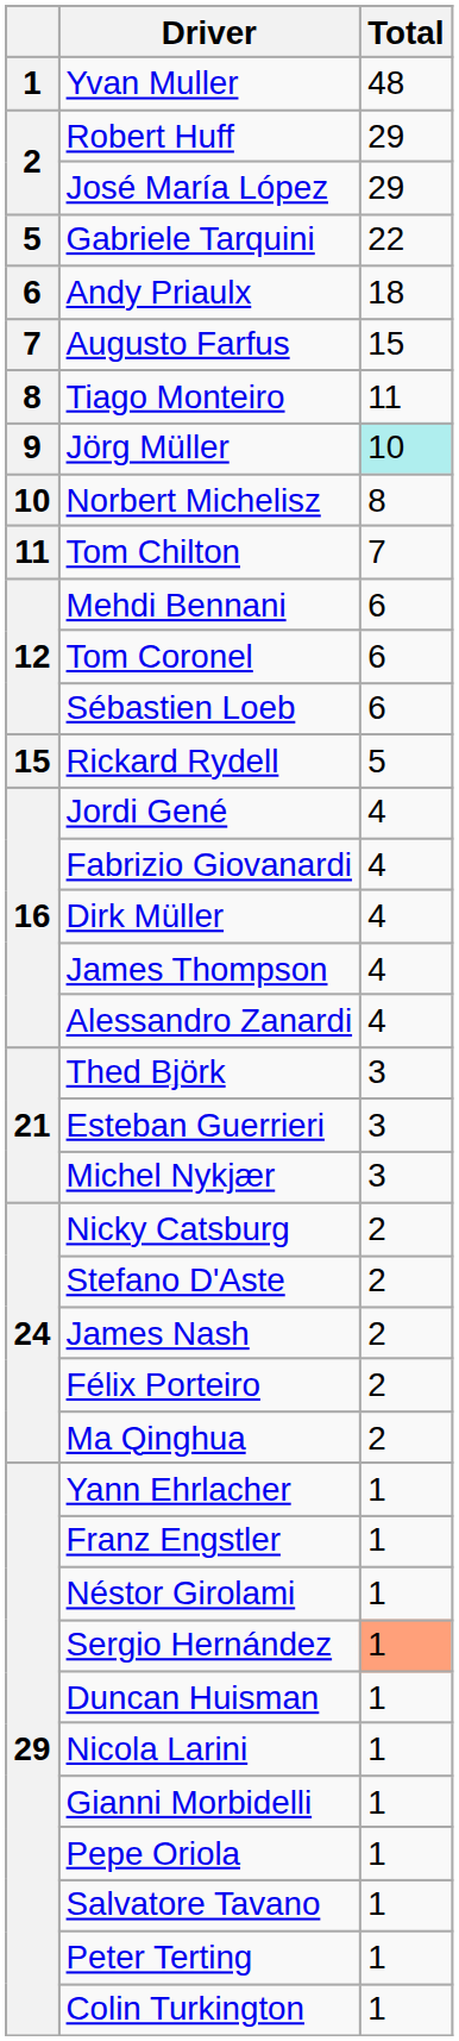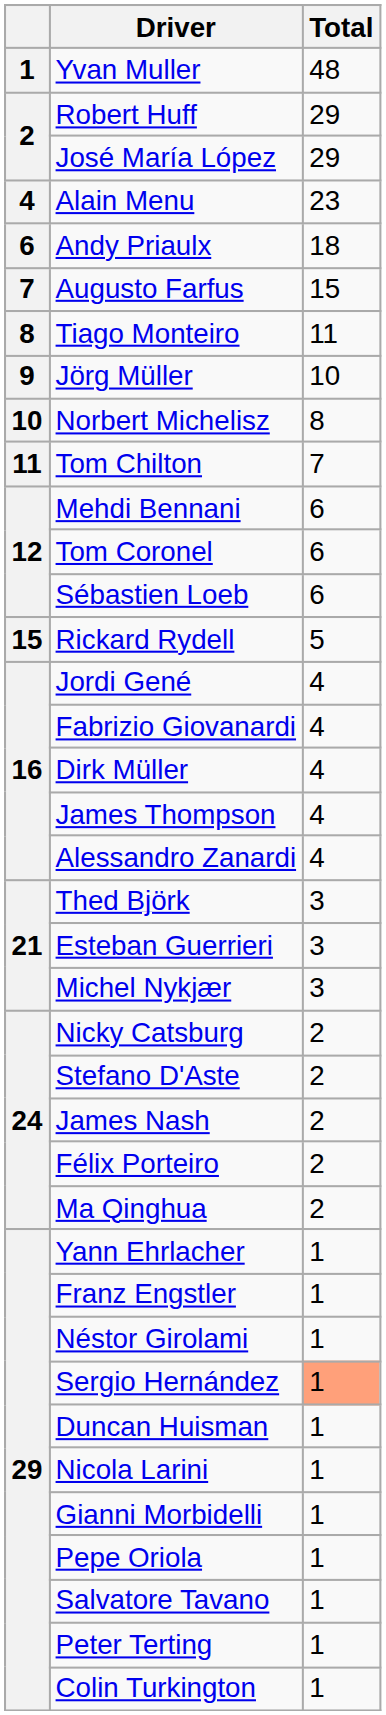+ row: 4 | Alain Menu | 23
- row: 5 | Gabriele Tarquini | 22
Jörg Müller | Total: paleturquoise background -> no background
